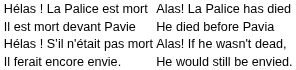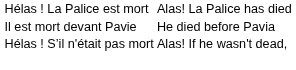- row: Il ferait encore envie. | He would still be envied.
